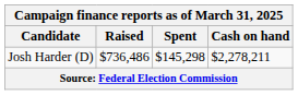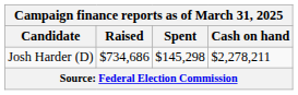Josh Harder (D) | Raised: $736,486 -> $734,686
